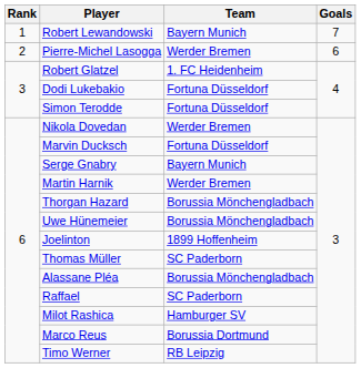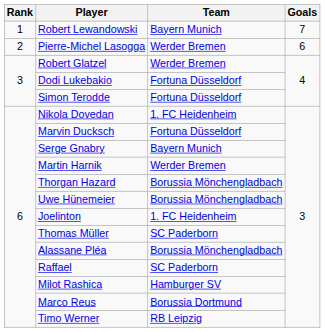Robert Glatzel | Team: 1. FC Heidenheim -> Werder Bremen
Nikola Dovedan | Team: Werder Bremen -> 1. FC Heidenheim
Joelinton | Team: 1899 Hoffenheim -> 1. FC Heidenheim
